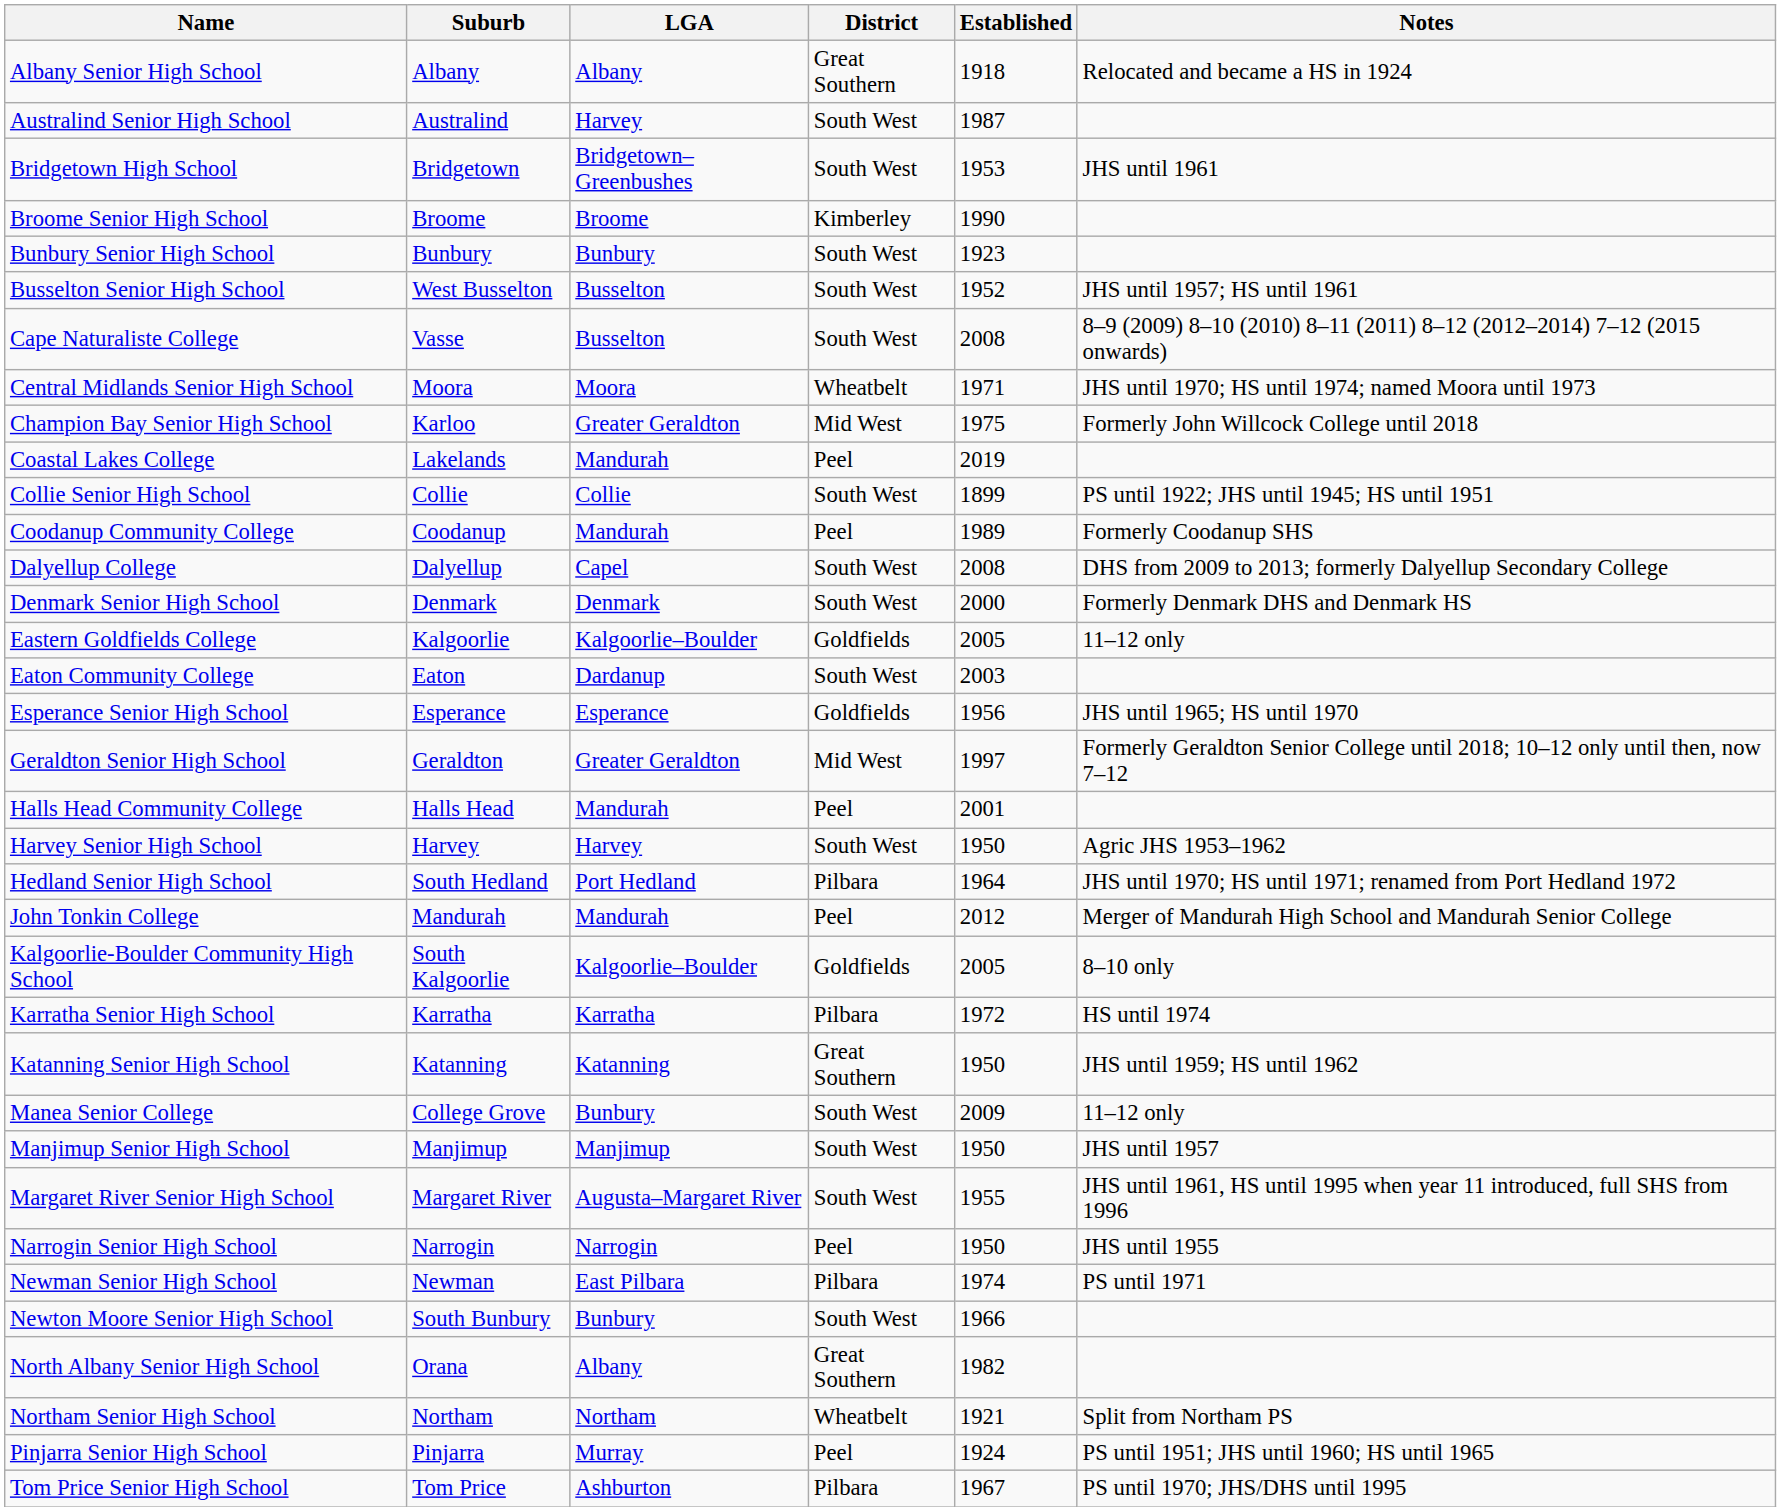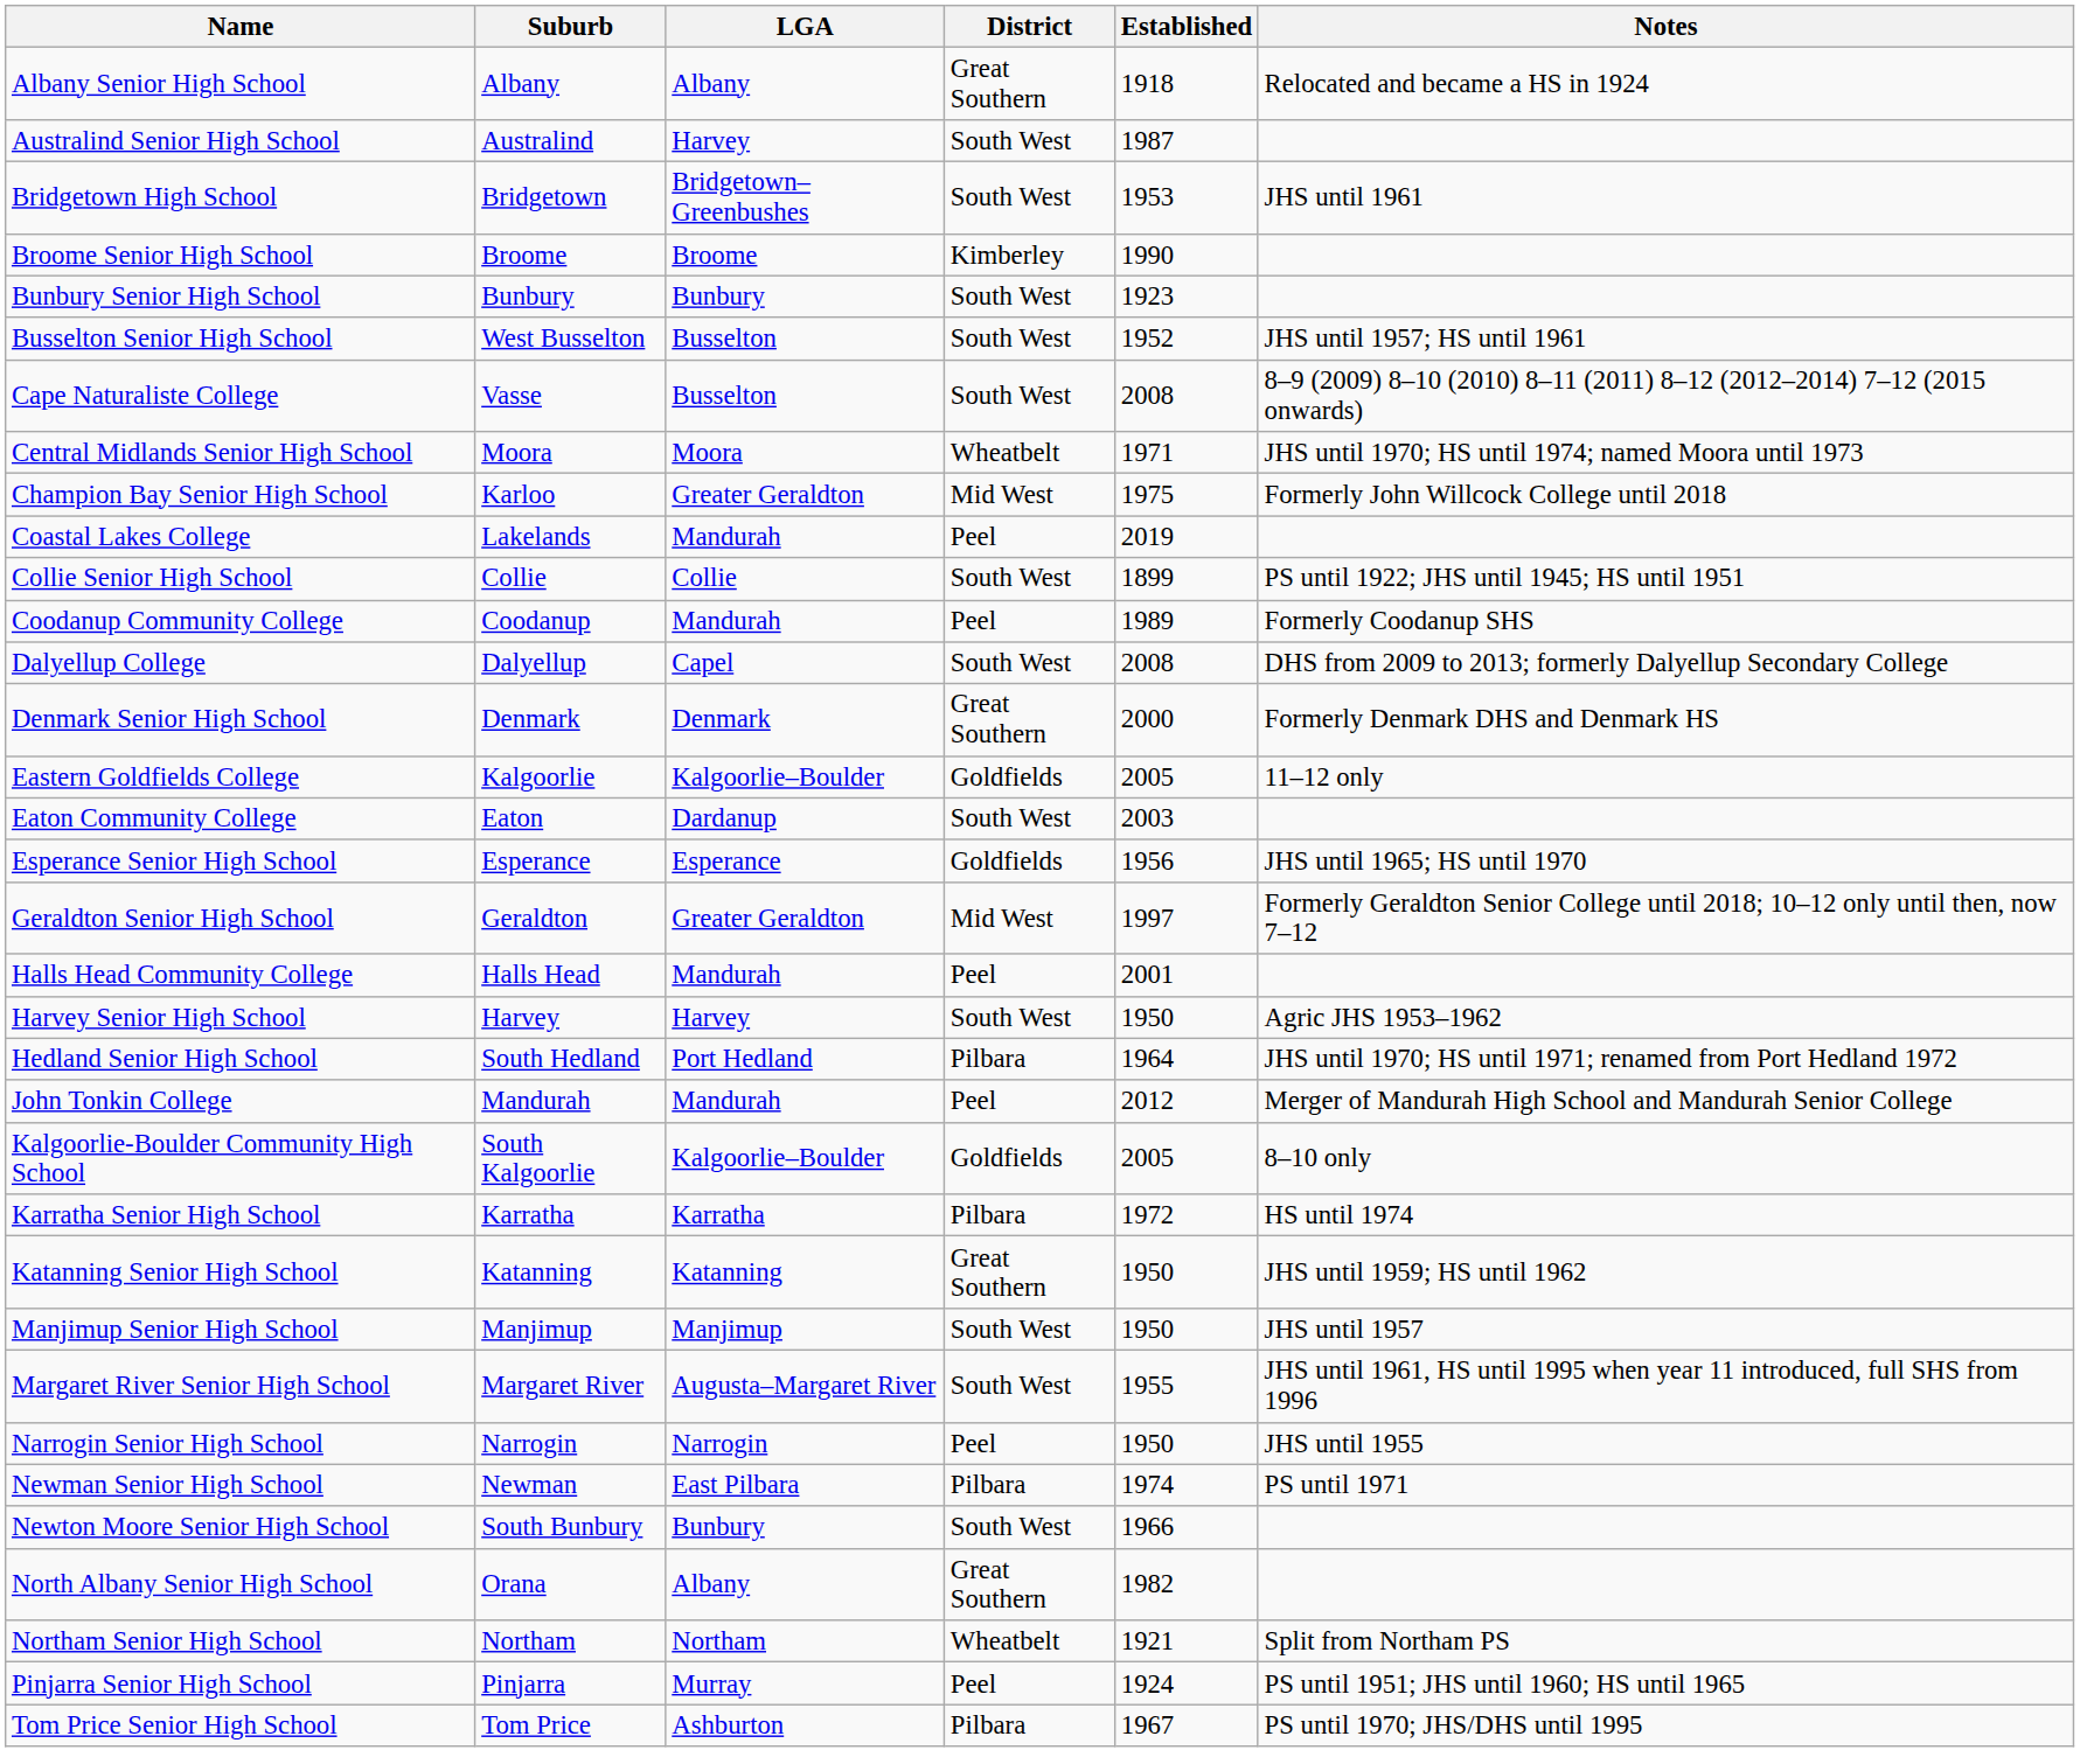Denmark Senior High School | District: South West -> Great Southern
- row: Manea Senior College | College Grove | Bunbury | South West | 2009 | 11–12 only
